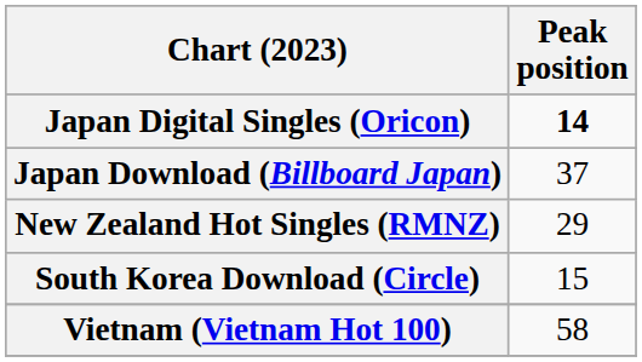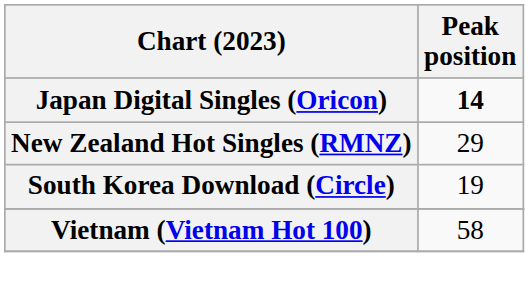- row: Japan Download (Billboard Japan) | 37
South Korea Download (Circle) | Peak position: 15 -> 19
